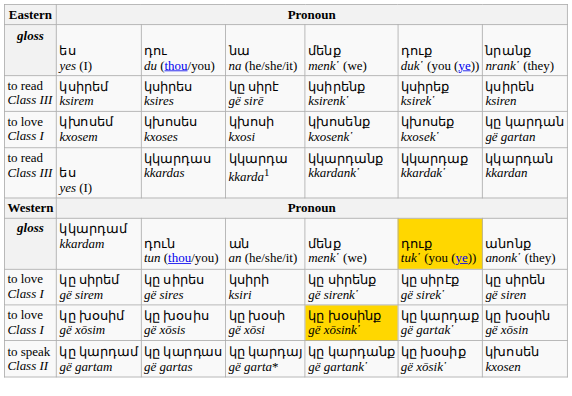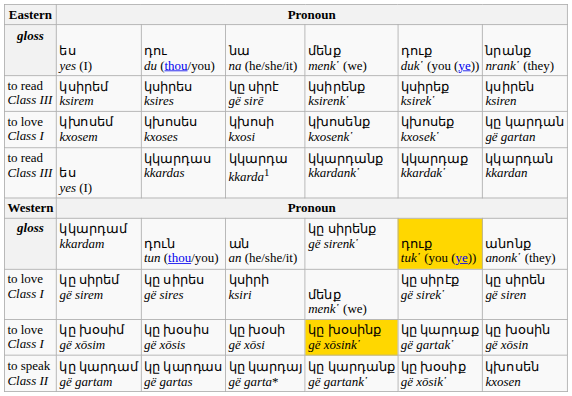դուն tun (thou/you) | column 5: մենք menk῾ (we) -> կը սիրենք gë sirenk῾
կը սիրես gë sires | column 5: կը սիրենք gë sirenk῾ -> մենք menk῾ (we)
